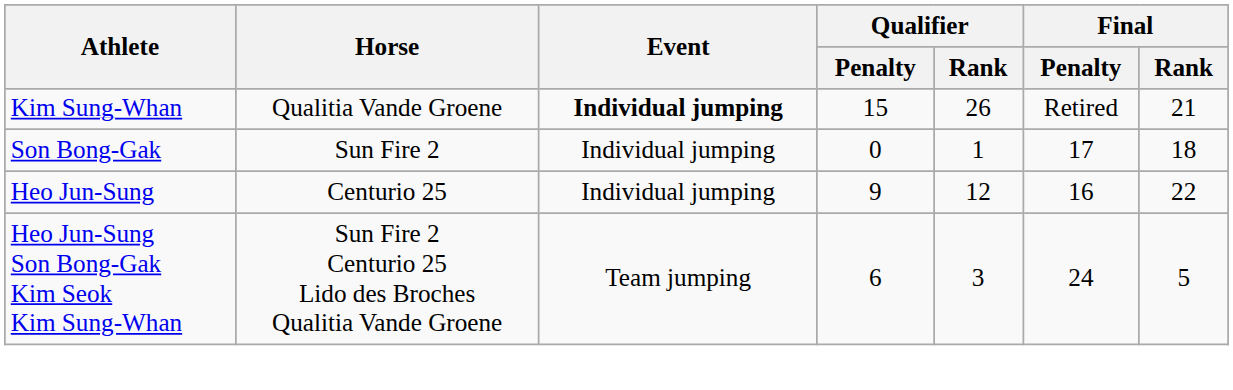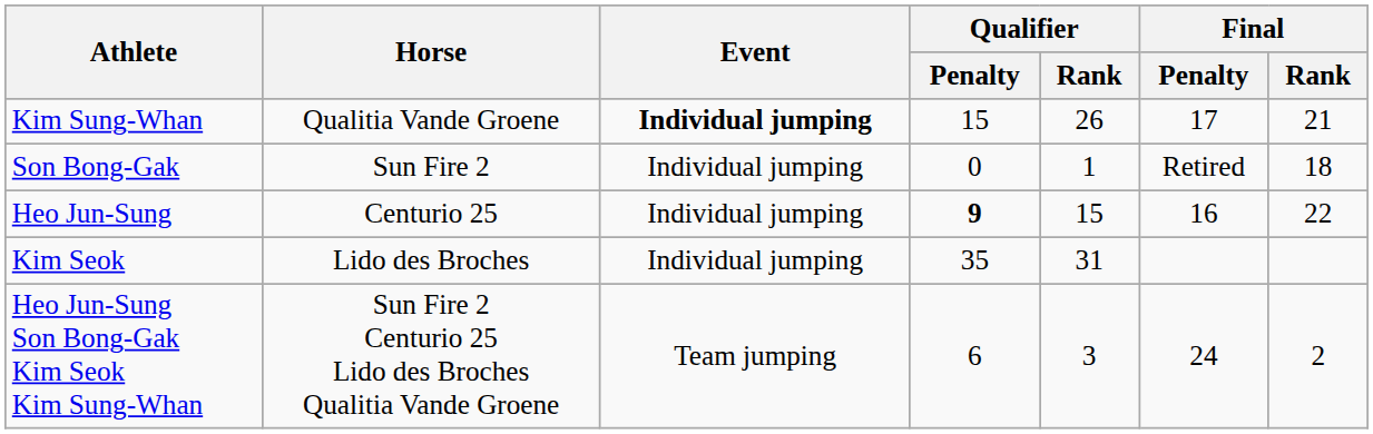Kim Sung-Whan | Final / Penalty: Retired -> 17
Son Bong-Gak | Final / Penalty: 17 -> Retired
Heo Jun-Sung | Qualifier / Penalty: normal -> bold
Heo Jun-Sung | Qualifier / Rank: 12 -> 15
+ row: Kim Seok | Lido des Broches | Individual jumping | 35 | 31
Heo Jun-Sung Son Bong-Gak Kim Seok Kim Sung-Whan | Final / Rank: 5 -> 2
